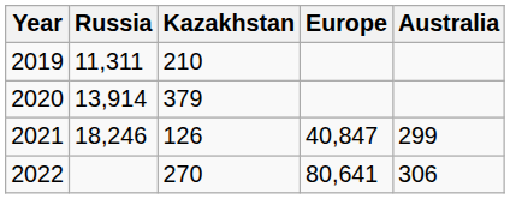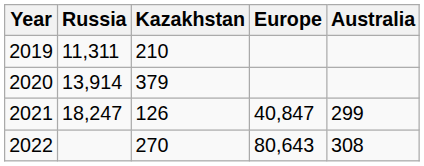2021 | Russia: 18,246 -> 18,247
2022 | Europe: 80,641 -> 80,643
2022 | Australia: 306 -> 308
